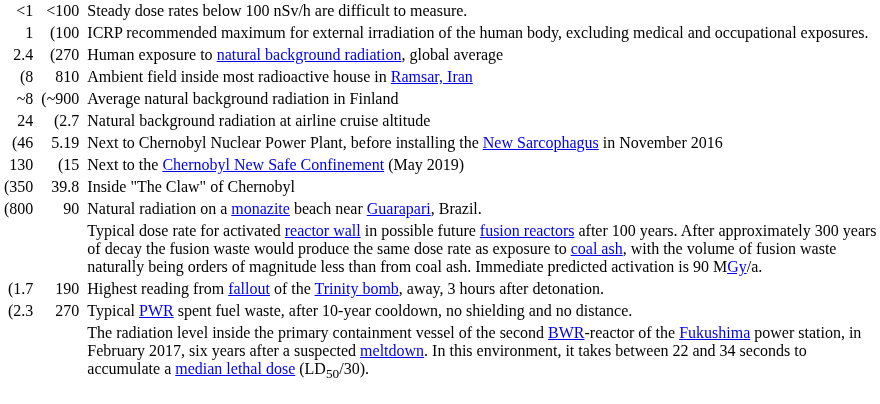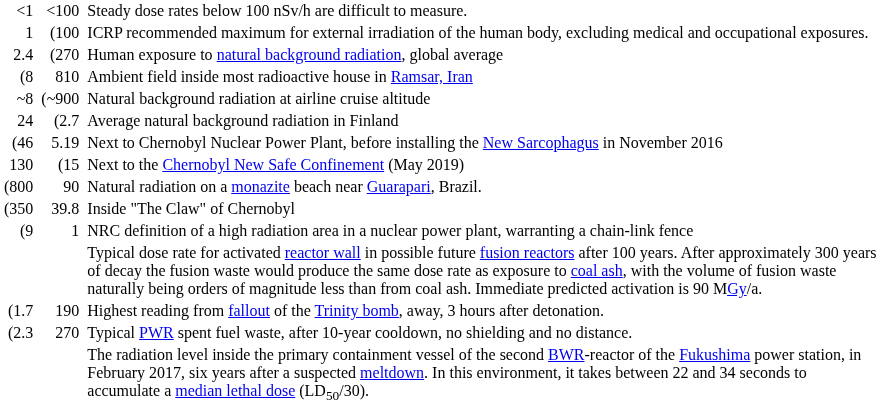~8 | column 5: Average natural background radiation in Finland -> Natural background radiation at airline cruise altitude
24 | column 5: Natural background radiation at airline cruise altitude -> Average natural background radiation in Finland
rows swapped: (350 <-> (800
+ row: (9 | 1 | NRC definition of a high radiation area in a nuclear power plant, warranting a chain-link fence
